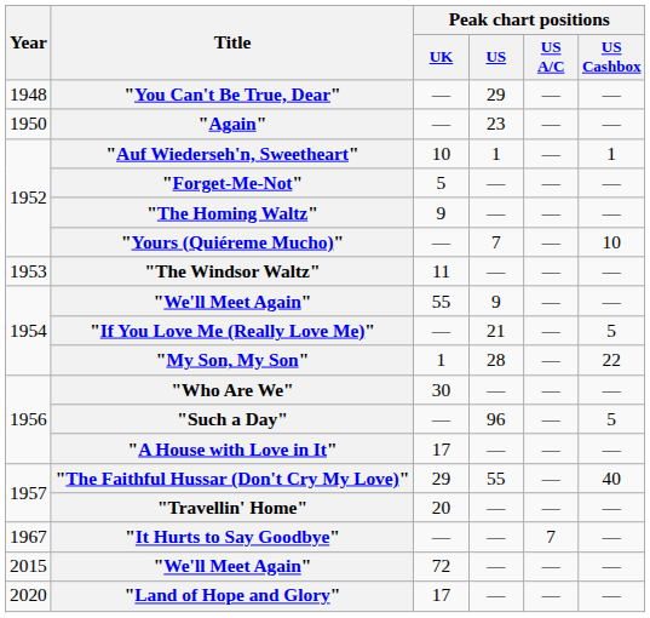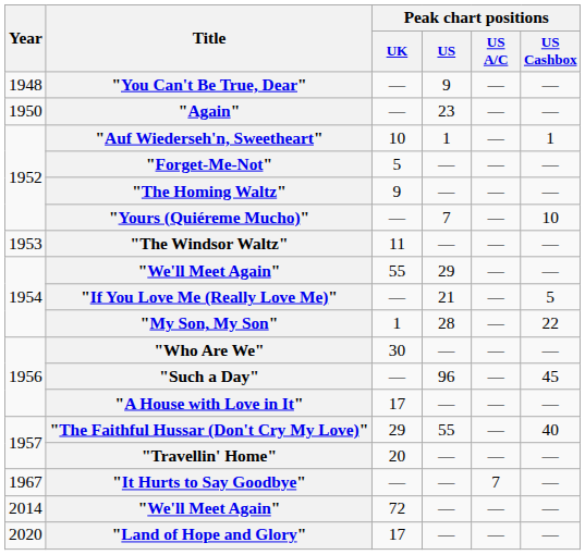"You Can't Be True, Dear" | Peak chart positions / US: 29 -> 9
"We'll Meet Again" / 55 | Peak chart positions / US: 9 -> 29
"Such a Day" | Peak chart positions / US Cashbox: 5 -> 45
"We'll Meet Again" / 72 | Year: 2015 -> 2014
